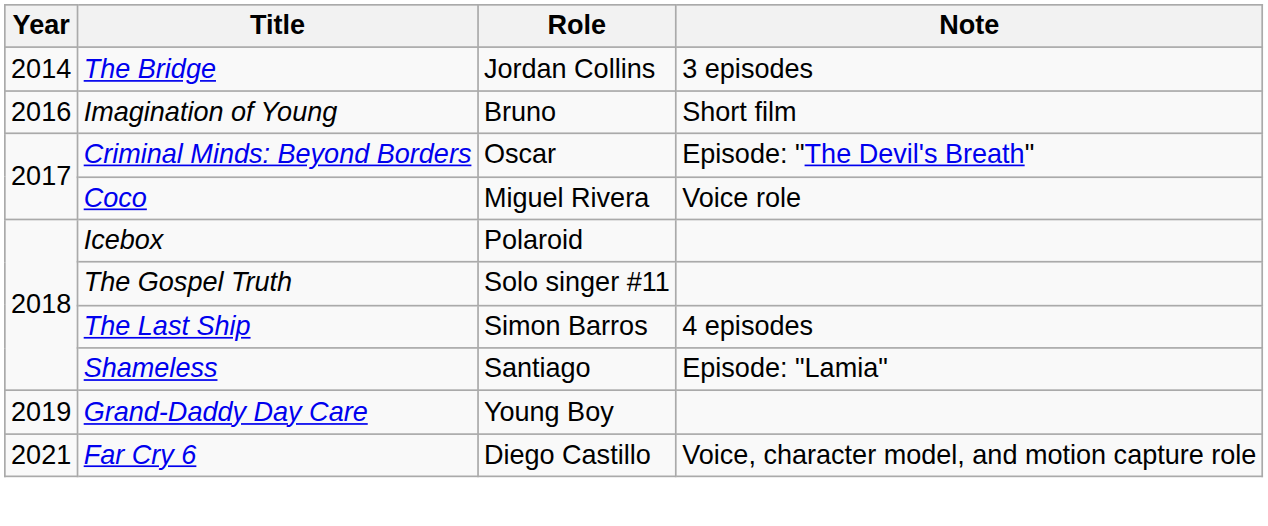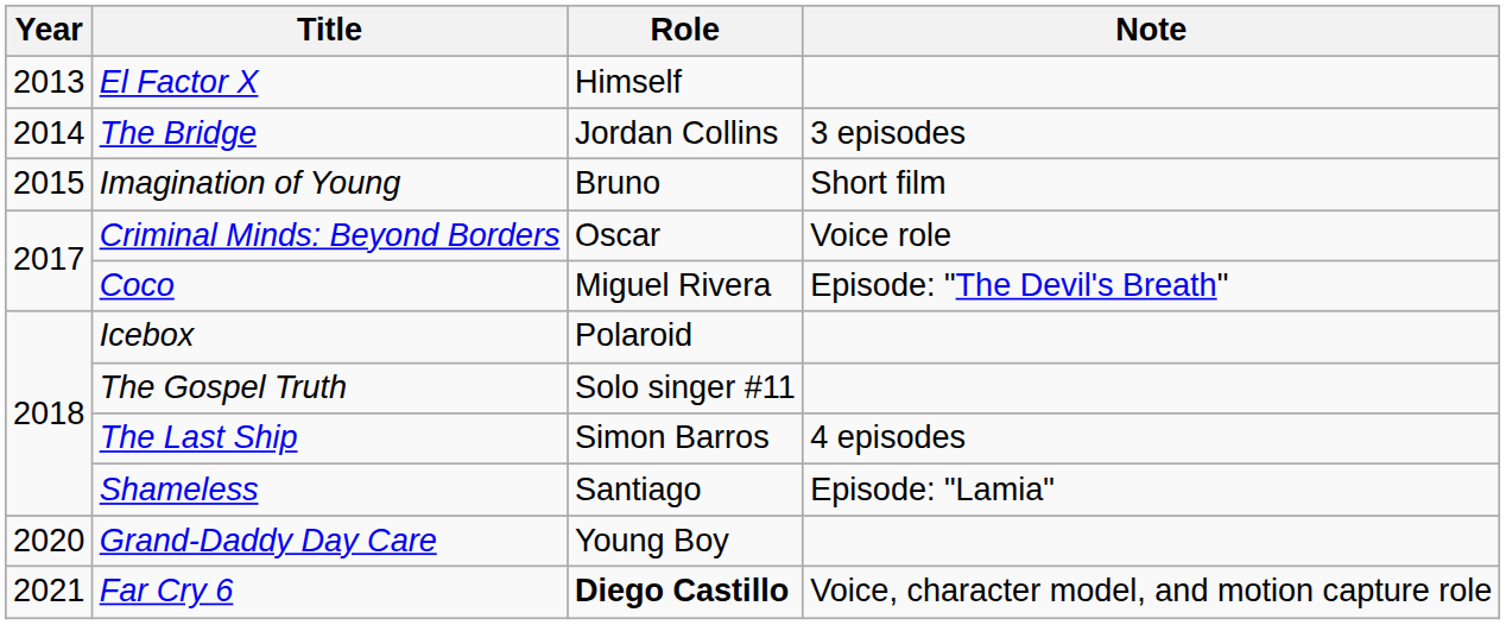+ row: 2013 | El Factor X | Himself
Imagination of Young | Year: 2016 -> 2015
Criminal Minds: Beyond Borders | Note: Episode: "The Devil's Breath" -> Voice role
Coco | Note: Voice role -> Episode: "The Devil's Breath"
Grand-Daddy Day Care | Year: 2019 -> 2020
Far Cry 6 | Role: normal -> bold
